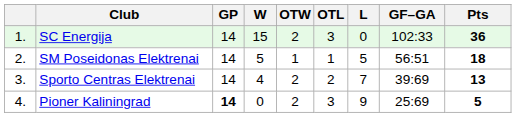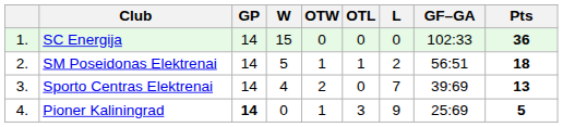SC Energija | OTW: 2 -> 0
SC Energija | OTL: 3 -> 0
SM Poseidonas Elektrenai | L: 5 -> 2
Sporto Centras Elektrenai | OTL: 2 -> 0
Pioner Kaliningrad | OTW: 2 -> 1
